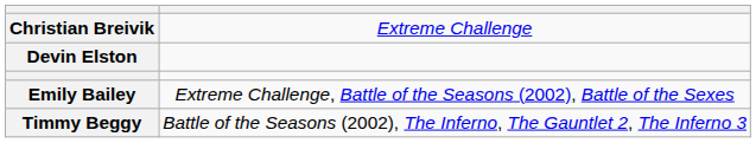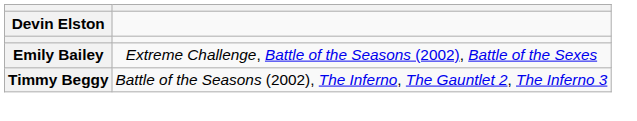- row: Christian Breivik | Extreme Challenge
